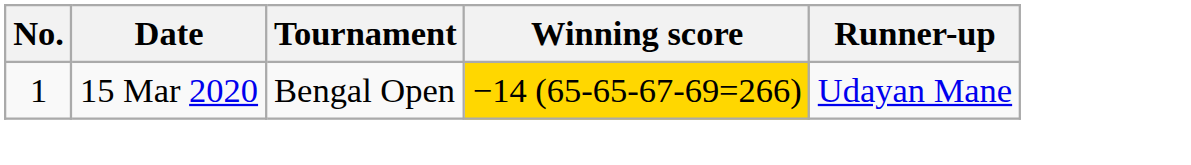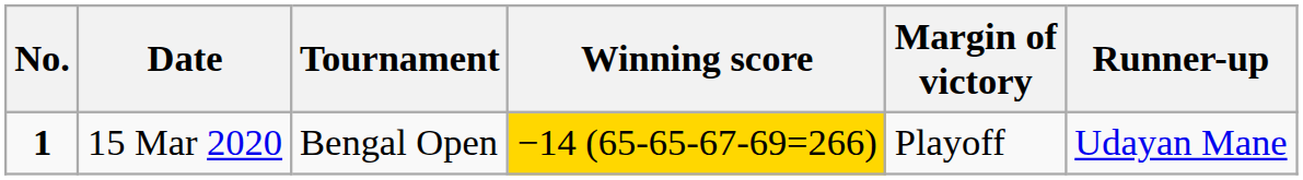+ column: Margin of victory | Playoff
15 Mar 2020 | No.: normal -> bold
